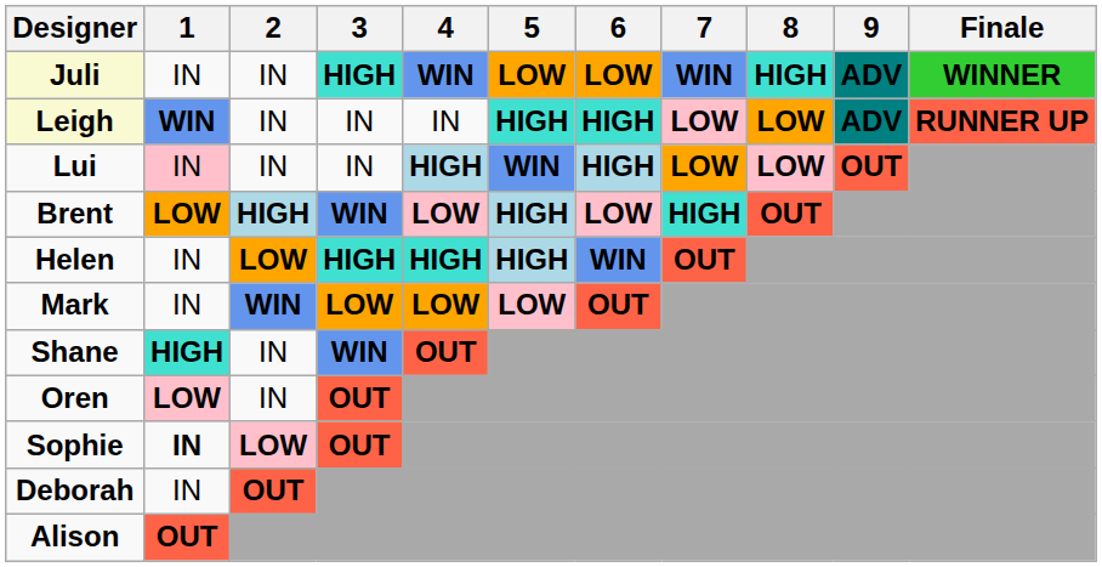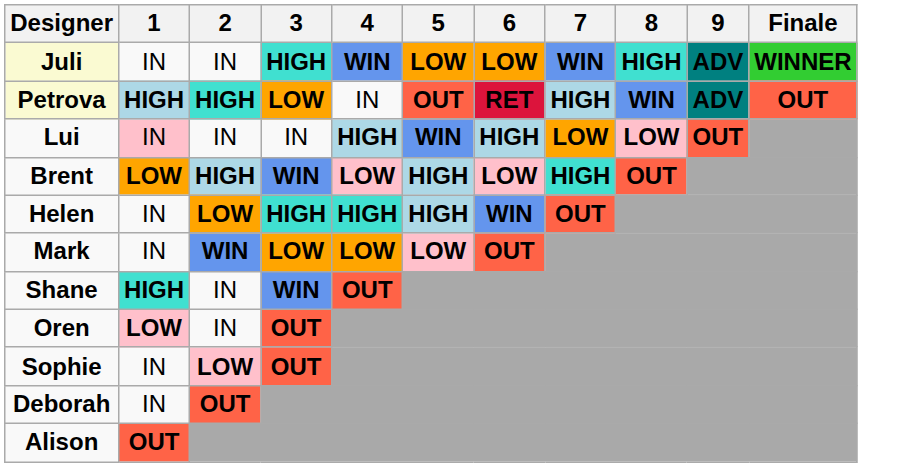- row: Leigh | WIN | IN | IN | IN | HIGH | HIGH | LOW | LOW | ADV | RUNNER UP
+ row: Petrova | HIGH | HIGH | LOW | IN | OUT | RET | HIGH | WIN | ADV | OUT
Sophie | 1: bold -> normal
